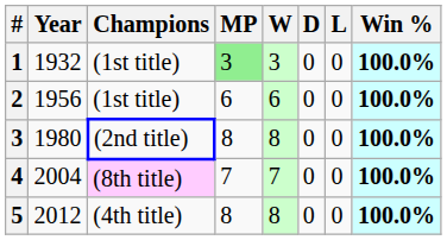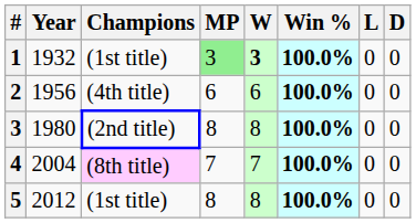columns swapped: D <-> Win %
1 | W: normal -> bold
2 | Champions: (1st title) -> (4th title)
5 | Champions: (4th title) -> (1st title)
